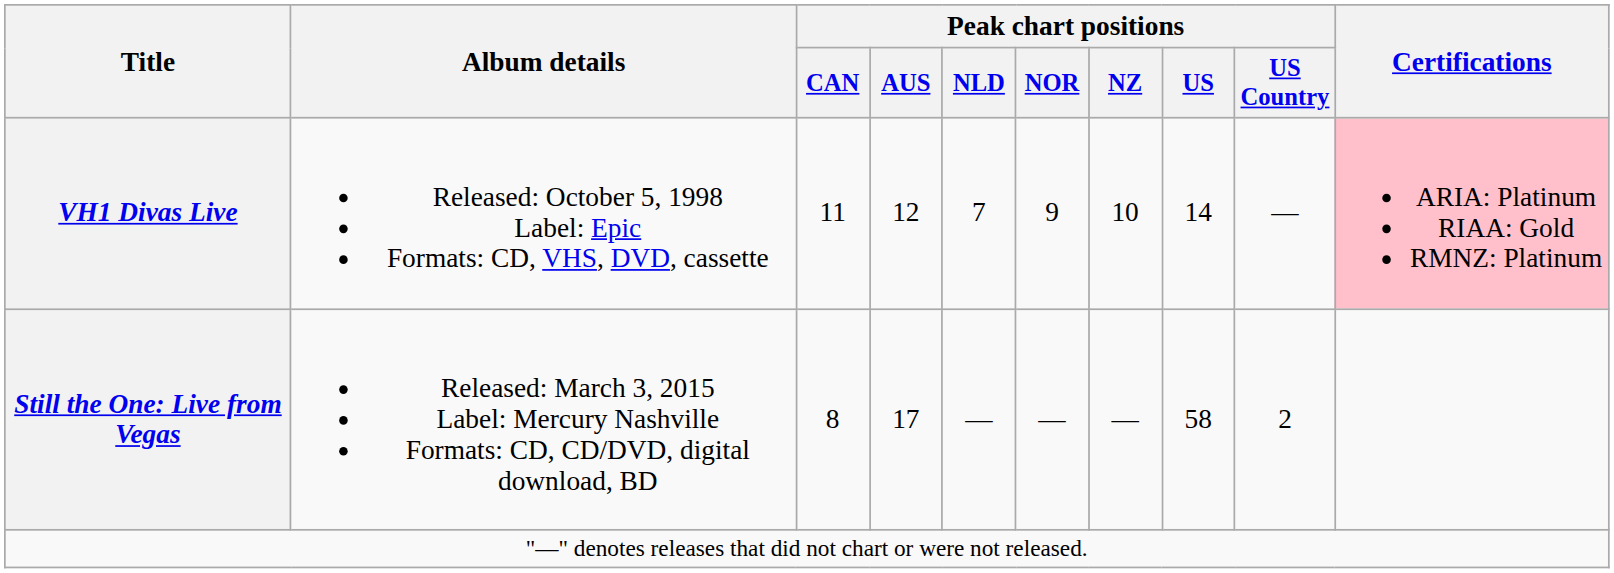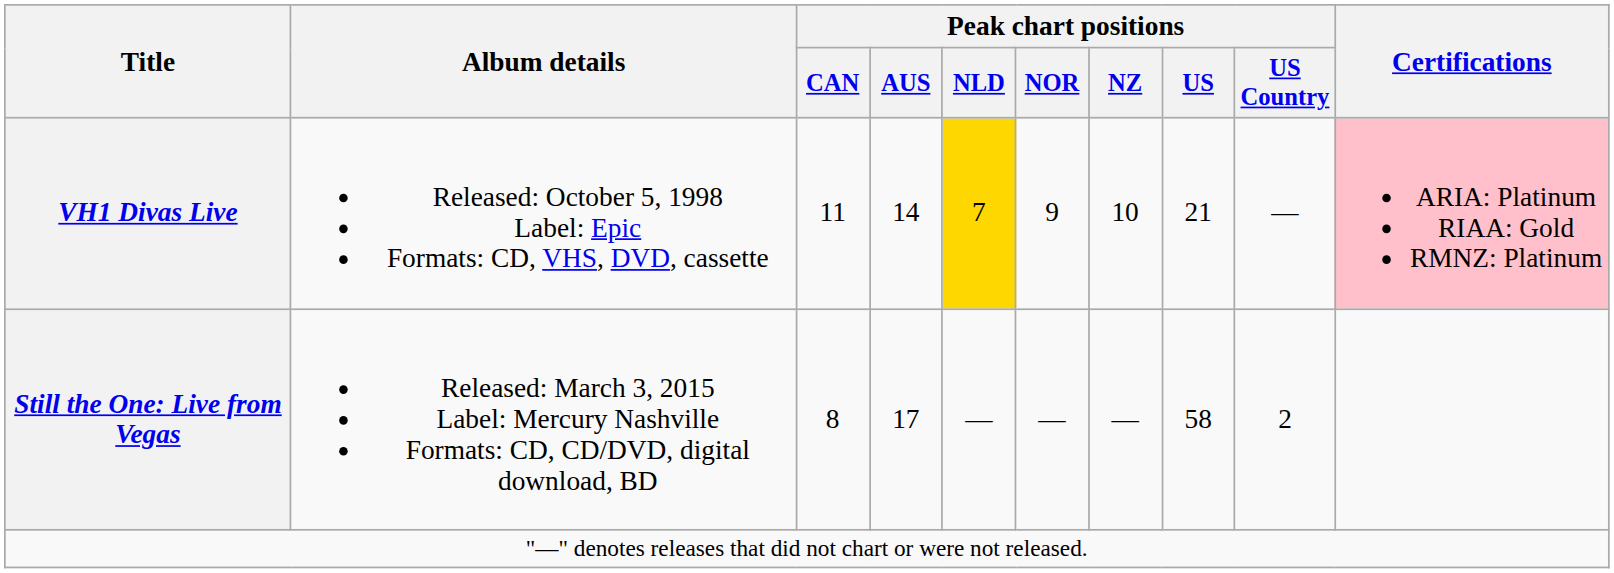VH1 Divas Live | Peak chart positions / AUS: 12 -> 14
VH1 Divas Live | Peak chart positions / NLD: no background -> gold background
VH1 Divas Live | Peak chart positions / US: 14 -> 21
